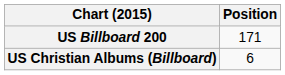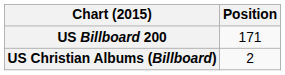US Christian Albums (Billboard) | Position: 6 -> 2
